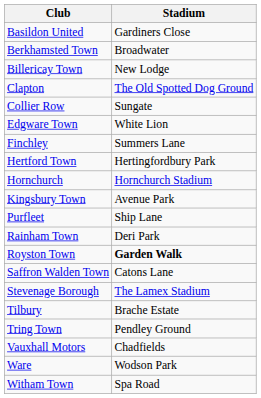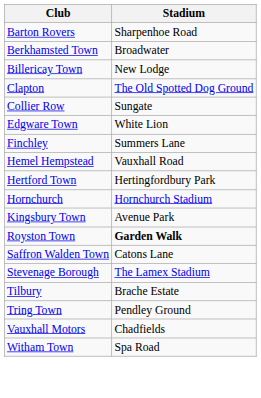+ row: Barton Rovers | Sharpenhoe Road
- row: Basildon United | Gardiners Close
+ row: Hemel Hempstead | Vauxhall Road
- row: Purfleet | Ship Lane
- row: Rainham Town | Deri Park
- row: Ware | Wodson Park
